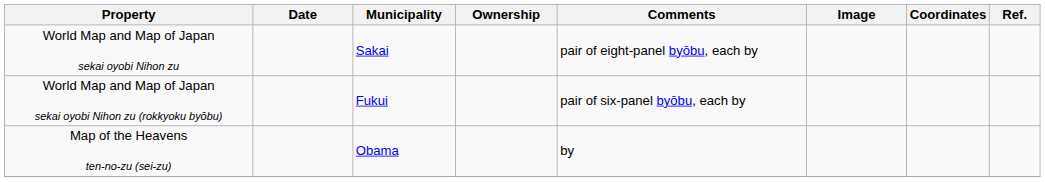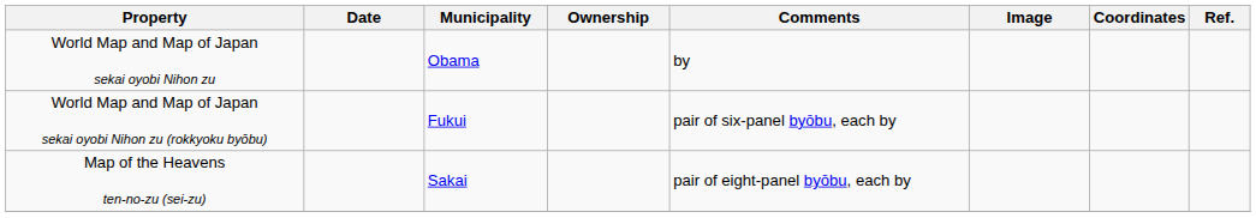World Map and Map of Japan sekai oyobi Nihon zu | Municipality: Sakai -> Obama
World Map and Map of Japan sekai oyobi Nihon zu | Comments: pair of eight-panel byōbu, each by -> by
Map of the Heavens ten-no-zu (sei-zu) | Municipality: Obama -> Sakai
Map of the Heavens ten-no-zu (sei-zu) | Comments: by -> pair of eight-panel byōbu, each by
